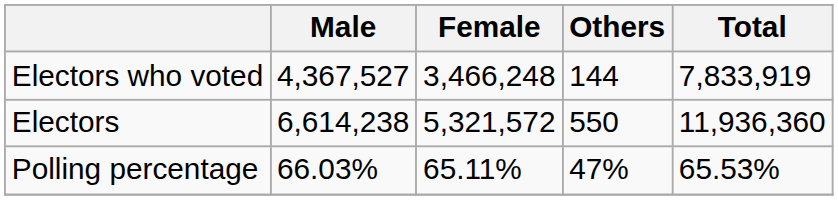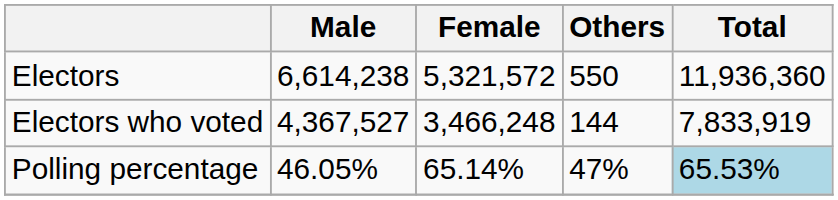rows swapped: Electors <-> Electors who voted
Polling percentage | Male: 66.03% -> 46.05%
Polling percentage | Female: 65.11% -> 65.14%
Polling percentage | Total: no background -> lightblue background
